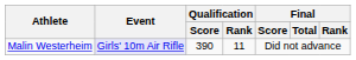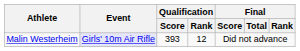Malin Westerheim | Qualification / Score: 390 -> 393
Malin Westerheim | Qualification / Rank: 11 -> 12
